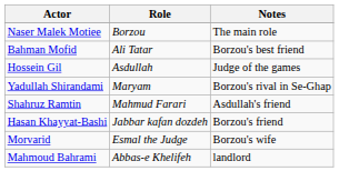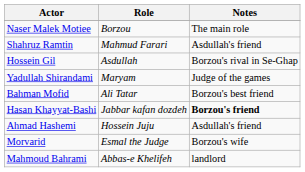rows swapped: Bahman Mofid <-> Shahruz Ramtin
Hossein Gil | Notes: Judge of the games -> Borzou's rival in Se-Ghap
Yadullah Shirandami | Notes: Borzou's rival in Se-Ghap -> Judge of the games
Hasan Khayyat-Bashi | Notes: normal -> bold
+ row: Ahmad Hashemi | Hossein Juju | Asdullah's friend
